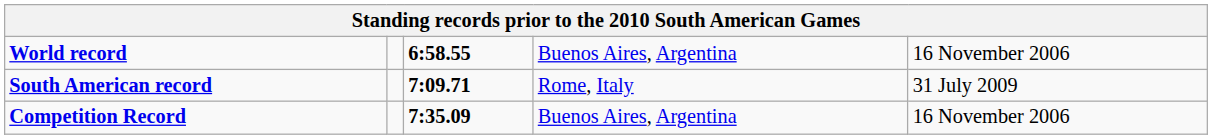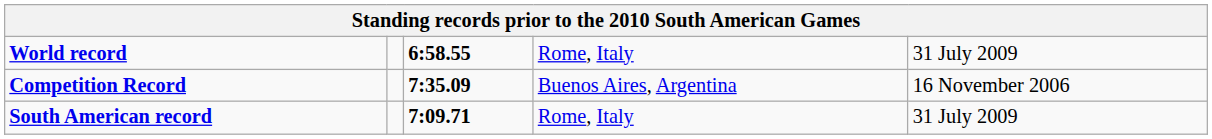World record | column 4: Buenos Aires, Argentina -> Rome, Italy
World record | column 5: 16 November 2006 -> 31 July 2009
rows swapped: Competition Record <-> South American record
